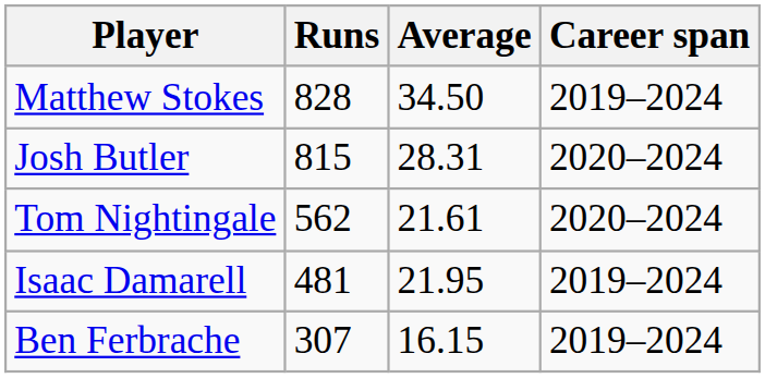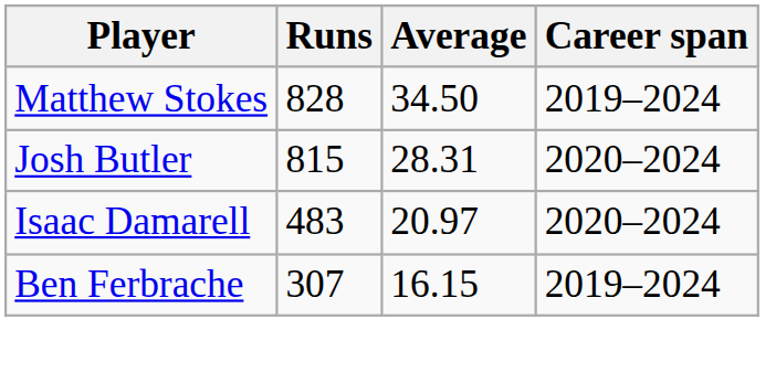- row: Tom Nightingale | 562 | 21.61 | 2020–2024
Isaac Damarell | Runs: 481 -> 483
Isaac Damarell | Average: 21.95 -> 20.97
Isaac Damarell | Career span: 2019–2024 -> 2020–2024
